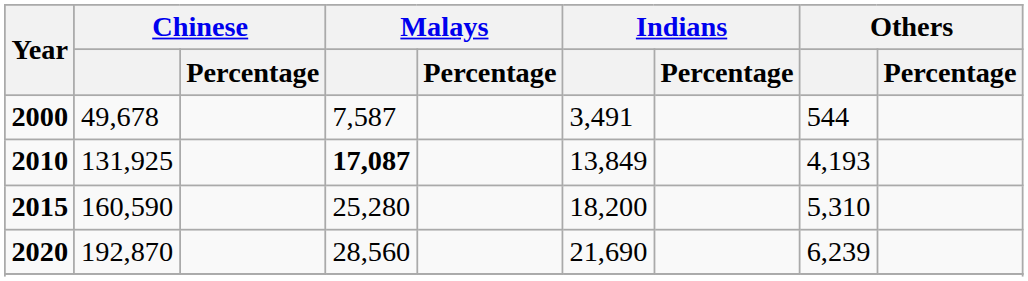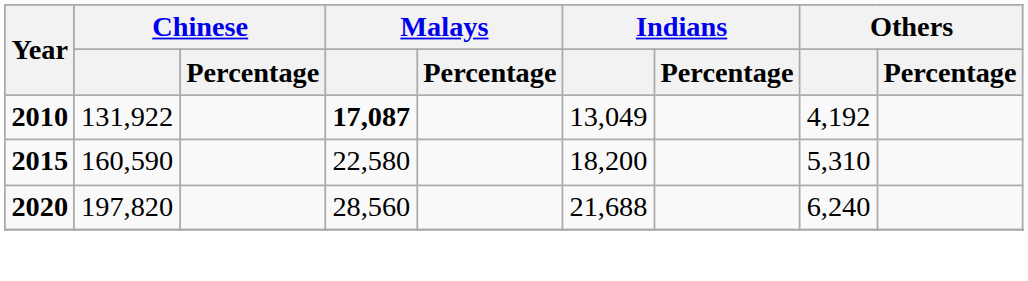- row: 2000 | 49,678 | 7,587 | 3,491 | 544
2010 | Chinese: 131,925 -> 131,922
2010 | Indians: 13,849 -> 13,049
2010 | Others: 4,193 -> 4,192
2015 | Malays: 25,280 -> 22,580
2020 | Chinese: 192,870 -> 197,820
2020 | Indians: 21,690 -> 21,688
2020 | Others: 6,239 -> 6,240
